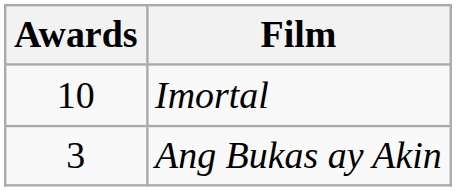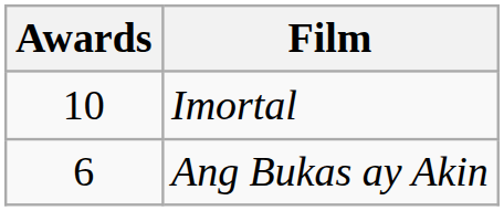Ang Bukas ay Akin | Awards: 3 -> 6
